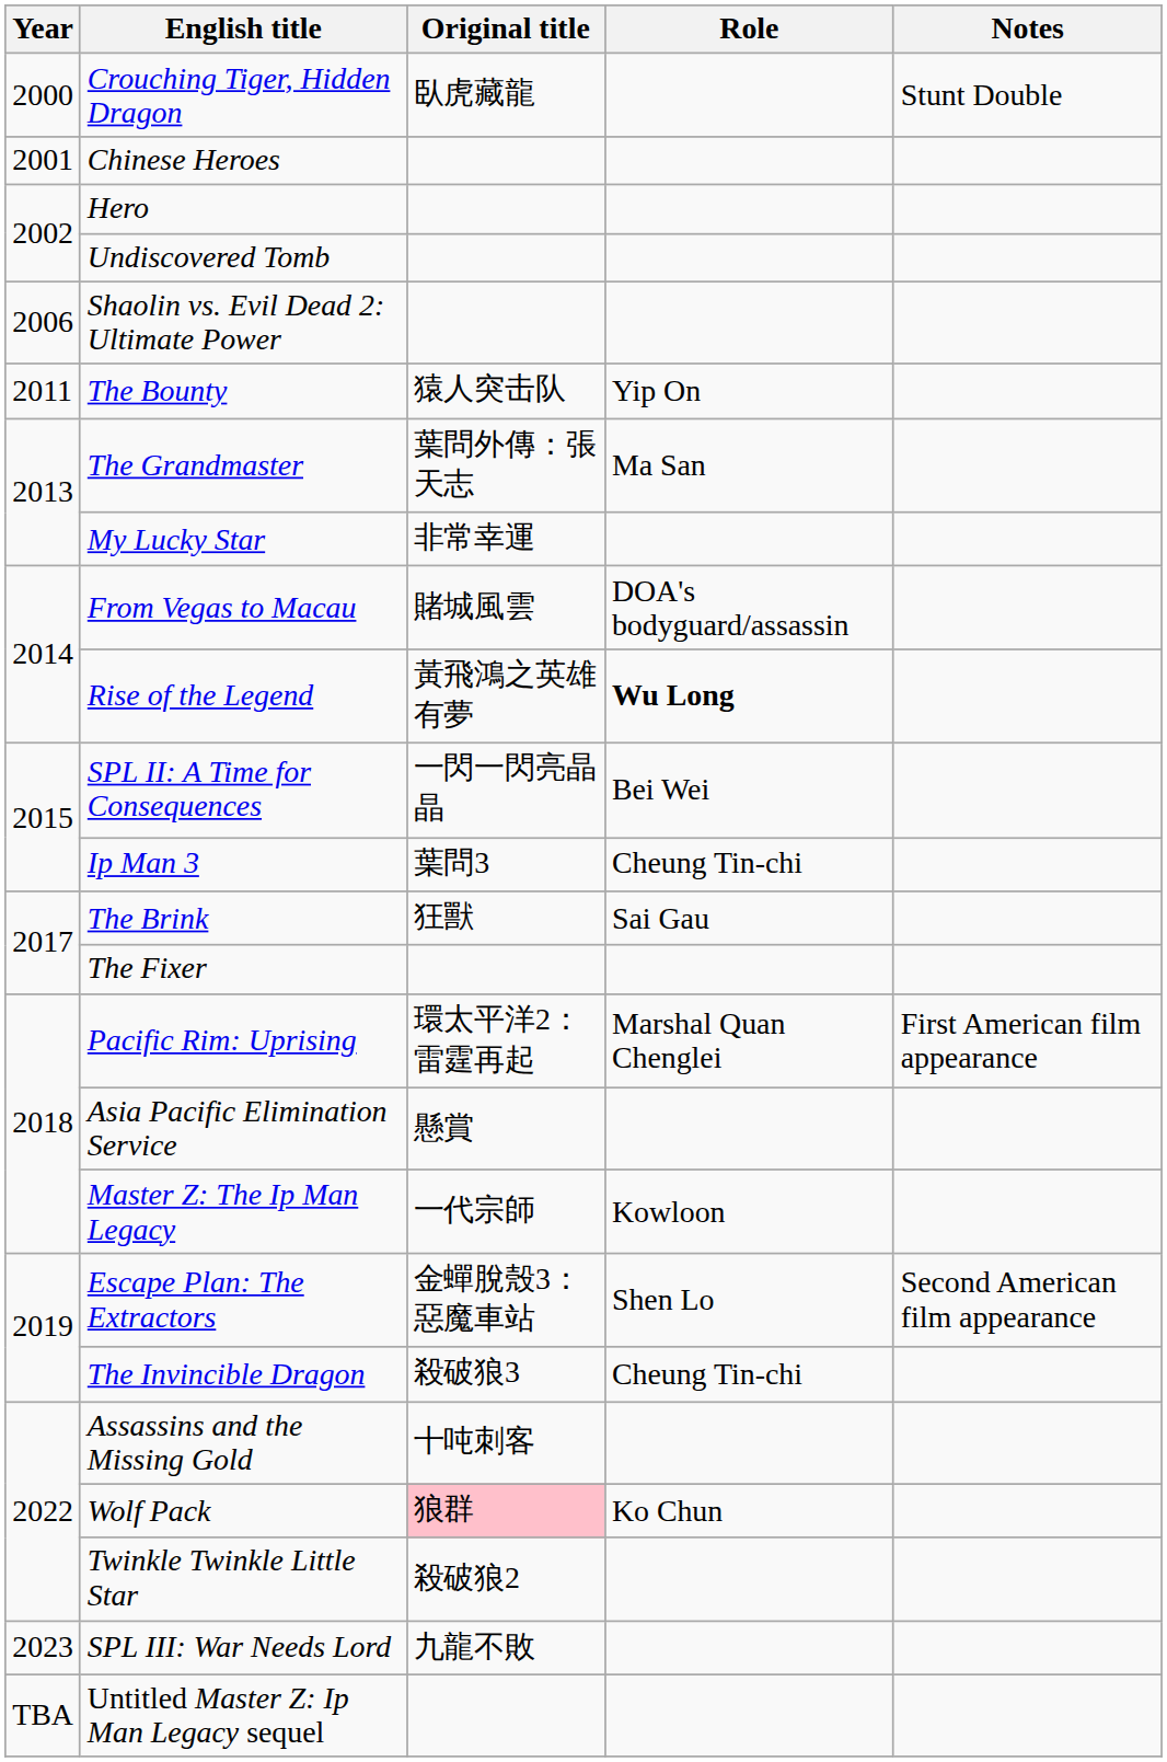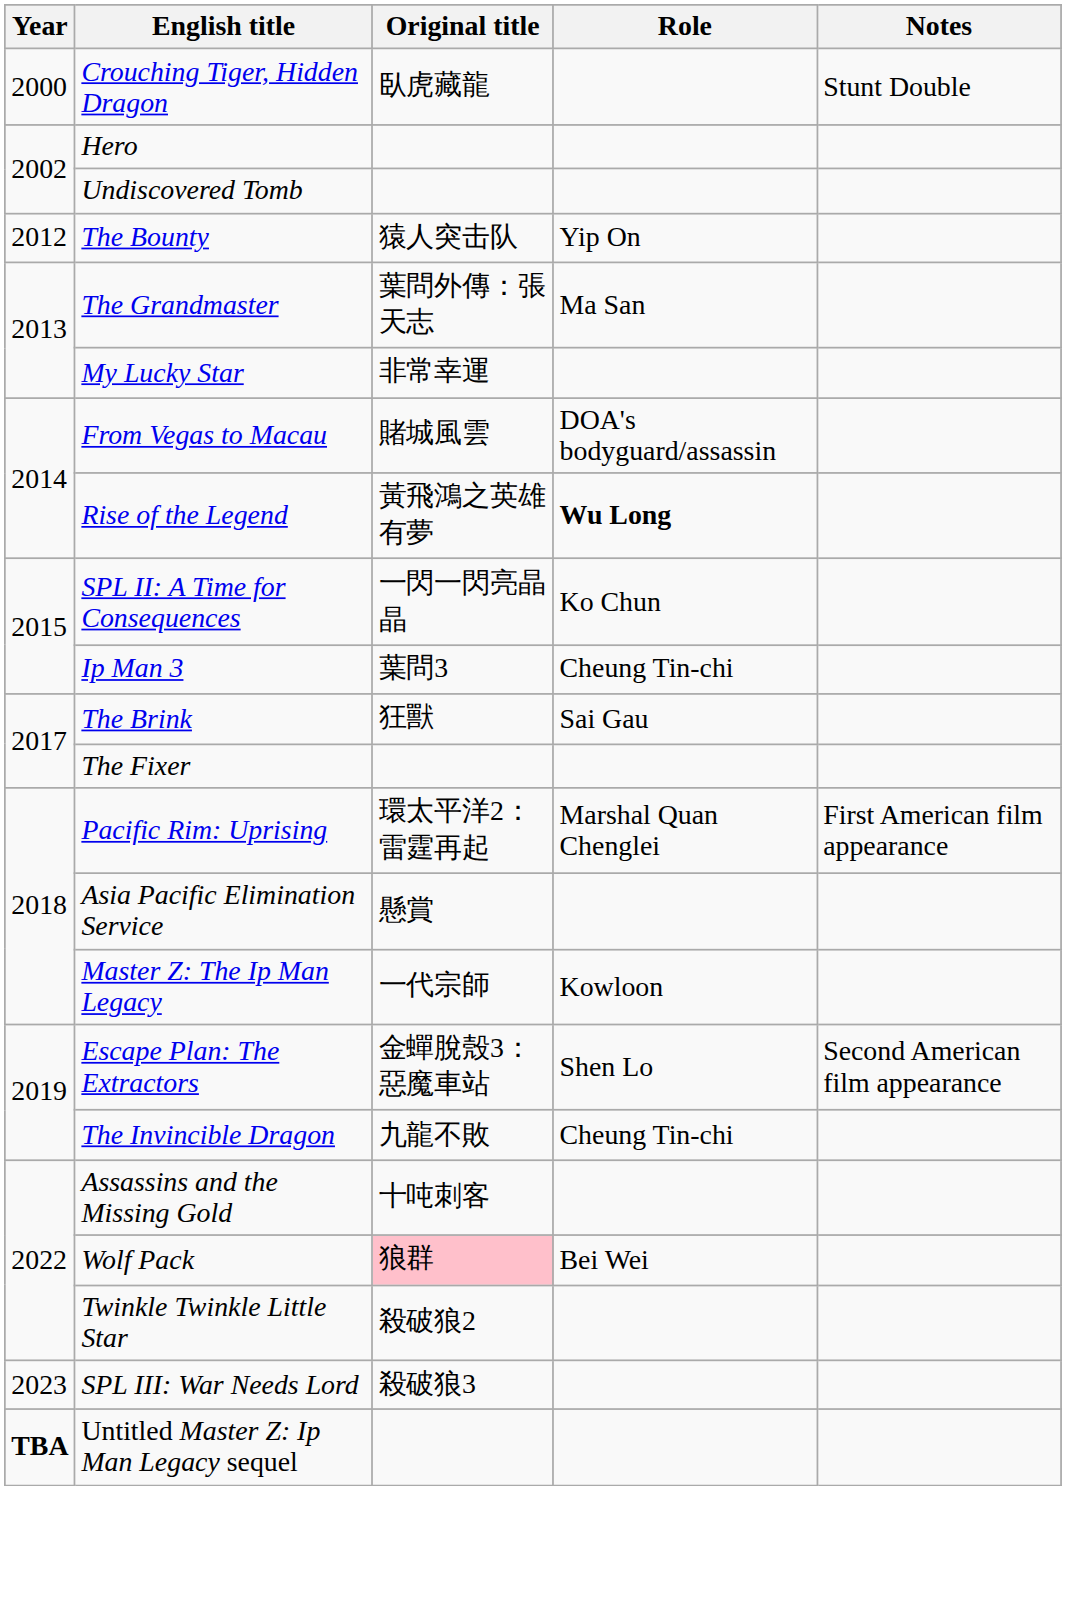- row: 2001 | Chinese Heroes
- row: 2006 | Shaolin vs. Evil Dead 2: Ultimate Power
The Bounty | Year: 2011 -> 2012
SPL II: A Time for Consequences | Role: Bei Wei -> Ko Chun
The Invincible Dragon | Original title: 殺破狼3 -> 九龍不敗
Wolf Pack | Role: Ko Chun -> Bei Wei
SPL III: War Needs Lord | Original title: 九龍不敗 -> 殺破狼3
Untitled Master Z: Ip Man Legacy sequel | Year: normal -> bold
